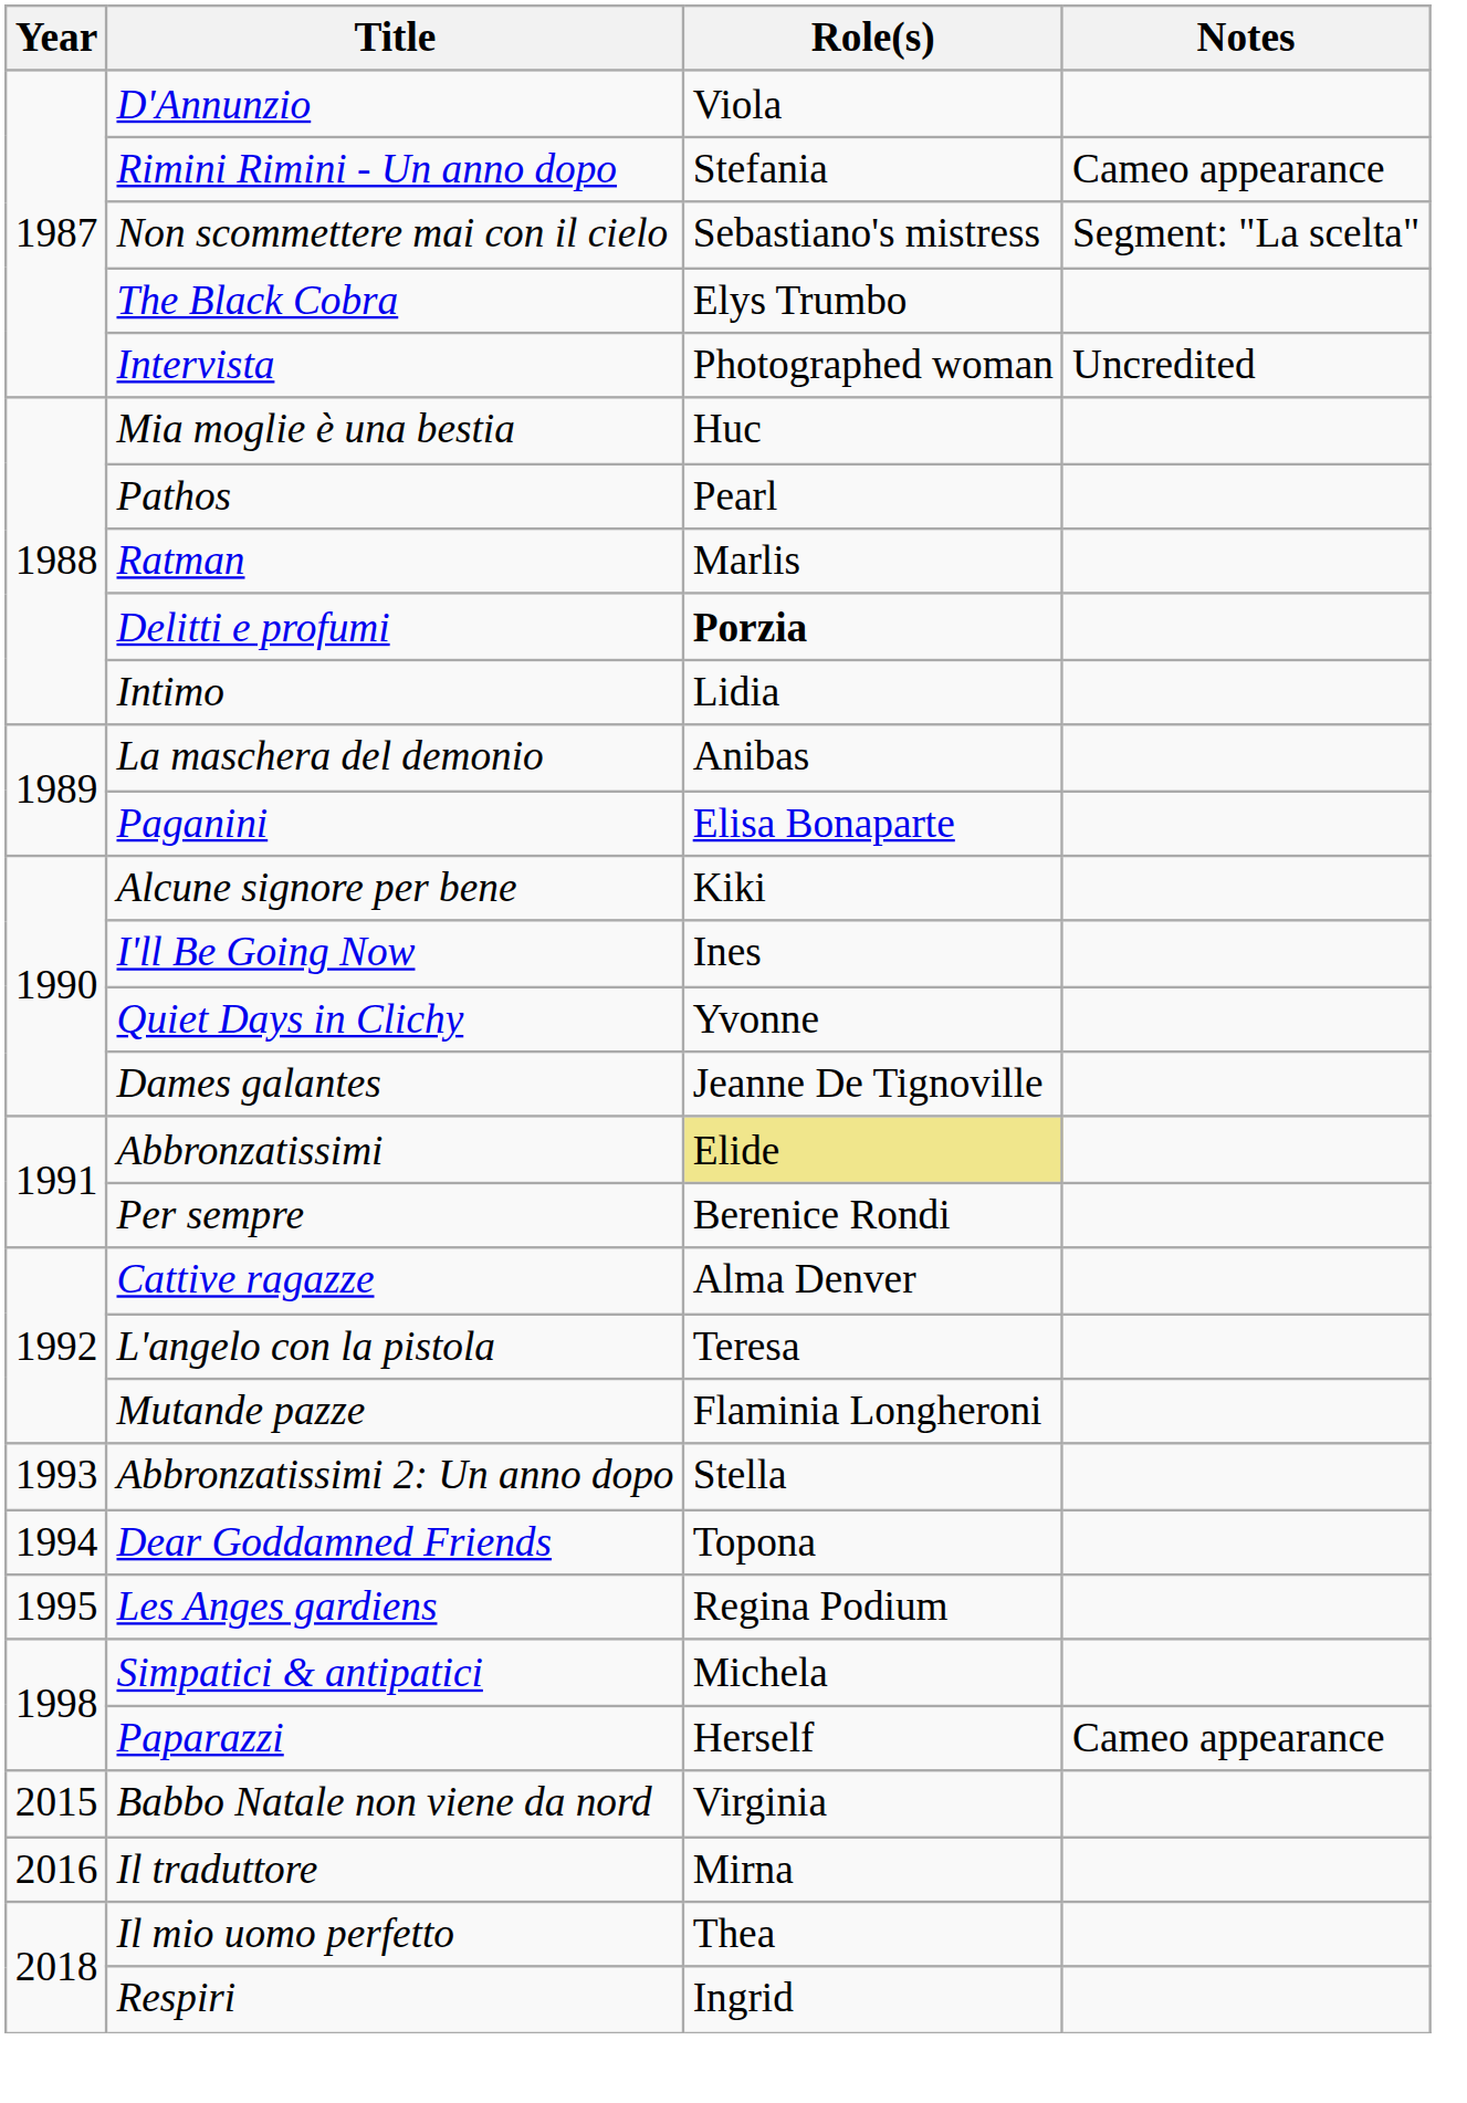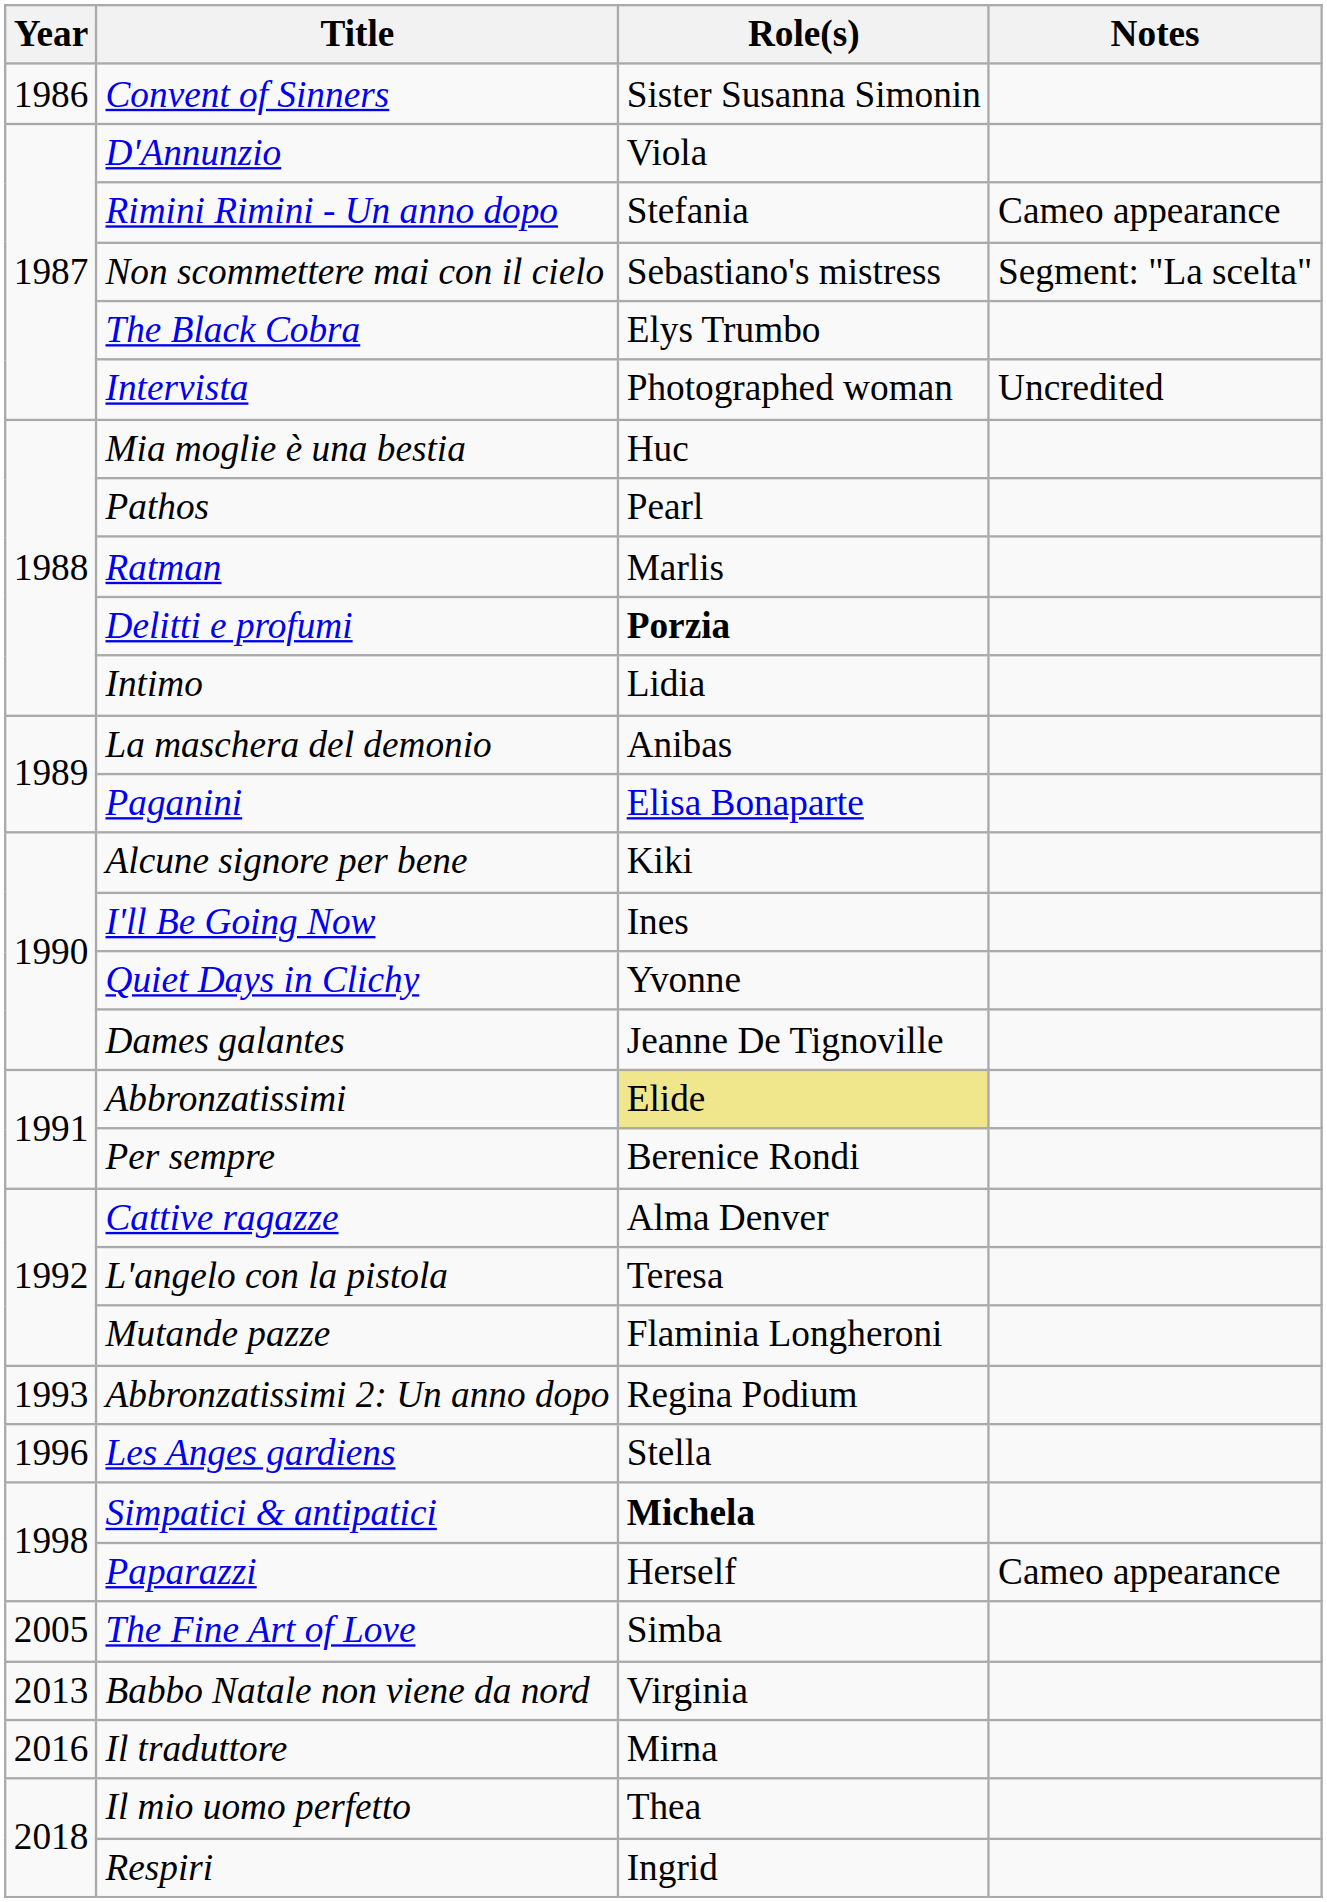+ row: 1986 | Convent of Sinners | Sister Susanna Simonin
Abbronzatissimi 2: Un anno dopo | Role(s): Stella -> Regina Podium
- row: 1994 | Dear Goddamned Friends | Topona
Les Anges gardiens | Year: 1995 -> 1996
Les Anges gardiens | Role(s): Regina Podium -> Stella
Simpatici & antipatici | Role(s): normal -> bold
+ row: 2005 | The Fine Art of Love | Simba
Babbo Natale non viene da nord | Year: 2015 -> 2013
